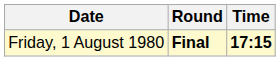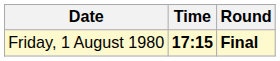columns swapped: Time <-> Round
